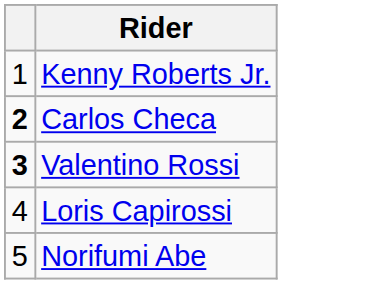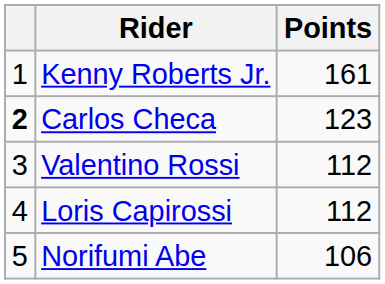+ column: Points | 161 | 123 | 112 | 112 | 106
Valentino Rossi | column 1: bold -> normal
